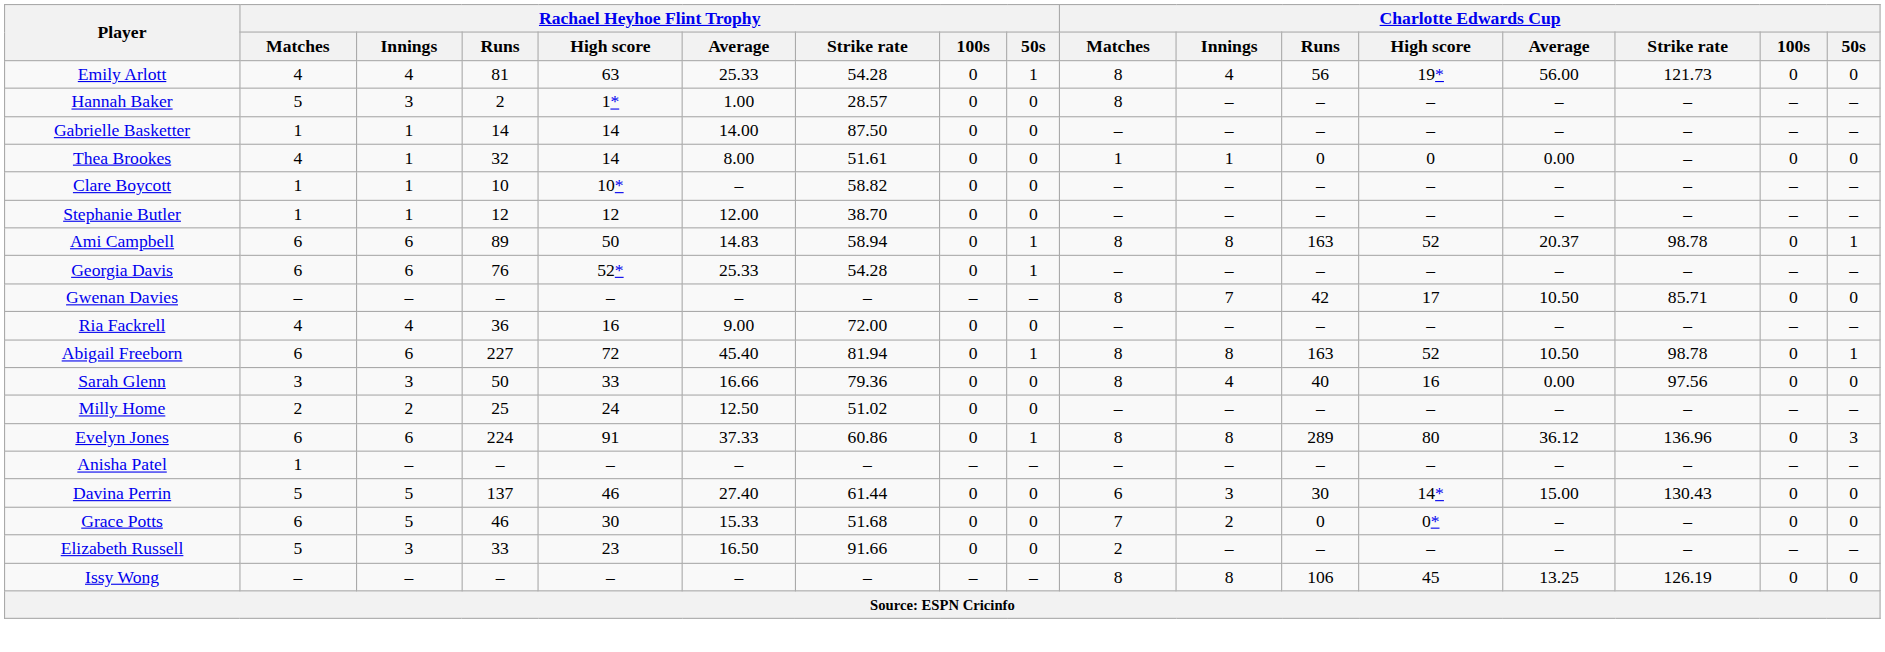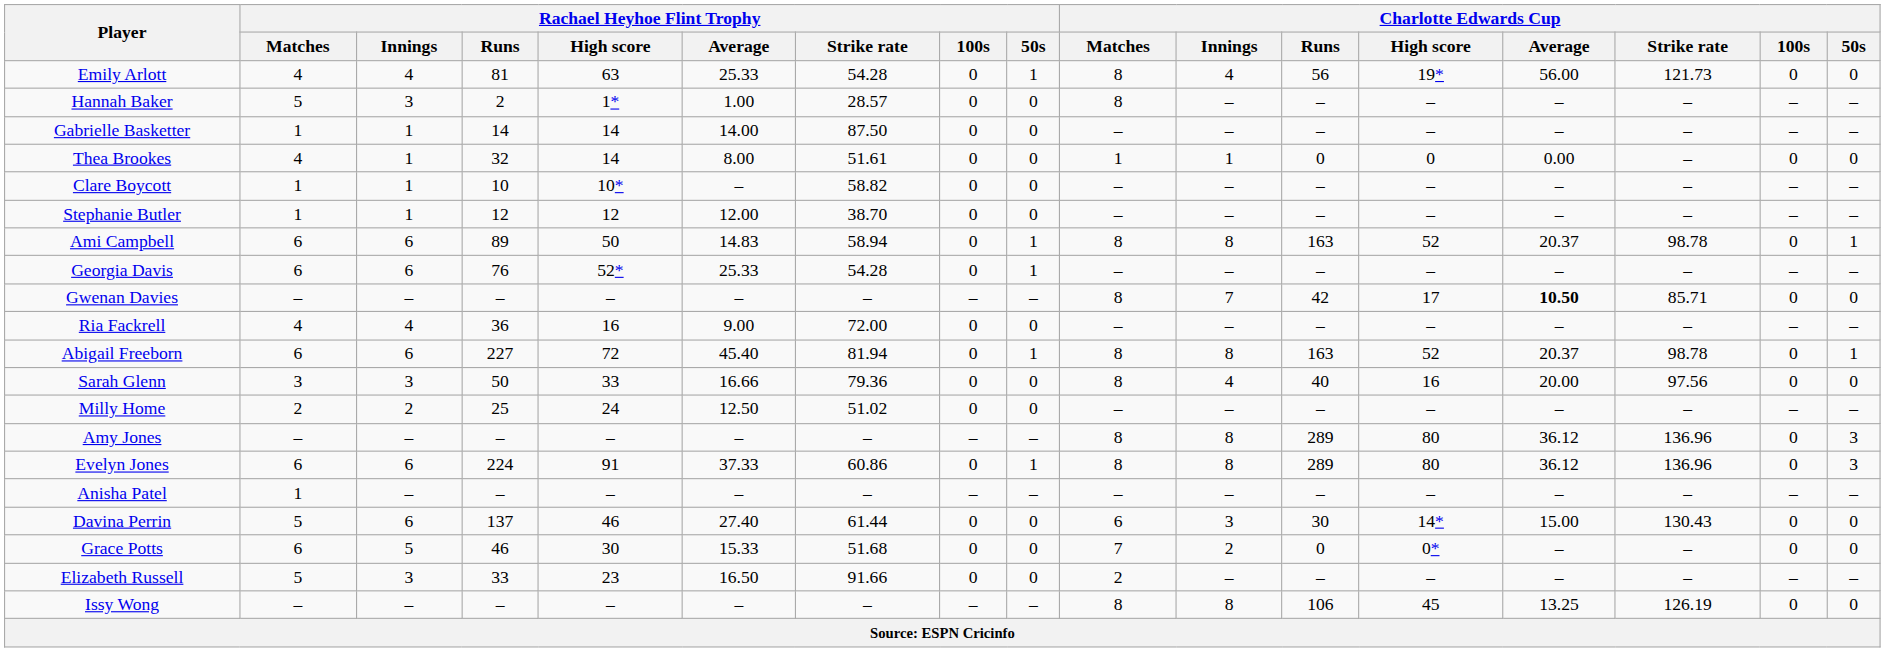Gwenan Davies | Charlotte Edwards Cup / Average: normal -> bold
Abigail Freeborn | Charlotte Edwards Cup / Average: 10.50 -> 20.37
Sarah Glenn | Charlotte Edwards Cup / Average: 0.00 -> 20.00
+ row: Amy Jones | – | – | – | – | – | – | – | – | 8 | 8 | 289 | 80 | 36.12 | 136.96 | 0 | 3
Davina Perrin | Rachael Heyhoe Flint Trophy / Innings: 5 -> 6
